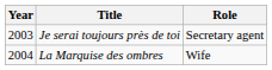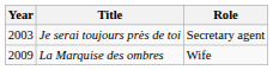La Marquise des ombres | Year: 2004 -> 2009
